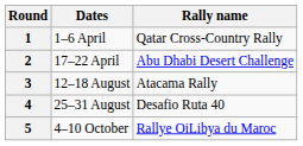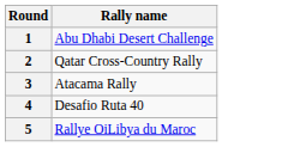- column: Dates | 1–6 April | 17–22 April | 12–18 August | 25–31 August | 4–10 October
1 | Rally name: Qatar Cross-Country Rally -> Abu Dhabi Desert Challenge
2 | Rally name: Abu Dhabi Desert Challenge -> Qatar Cross-Country Rally
